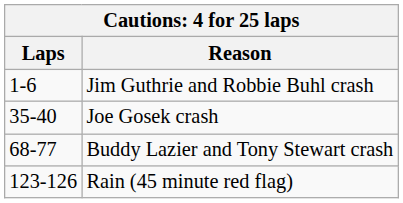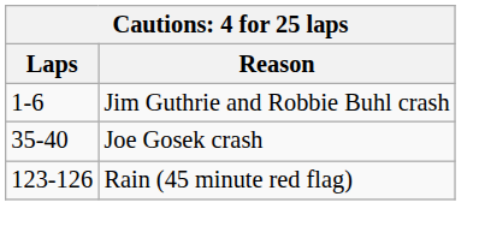- row: 68-77 | Buddy Lazier and Tony Stewart crash
